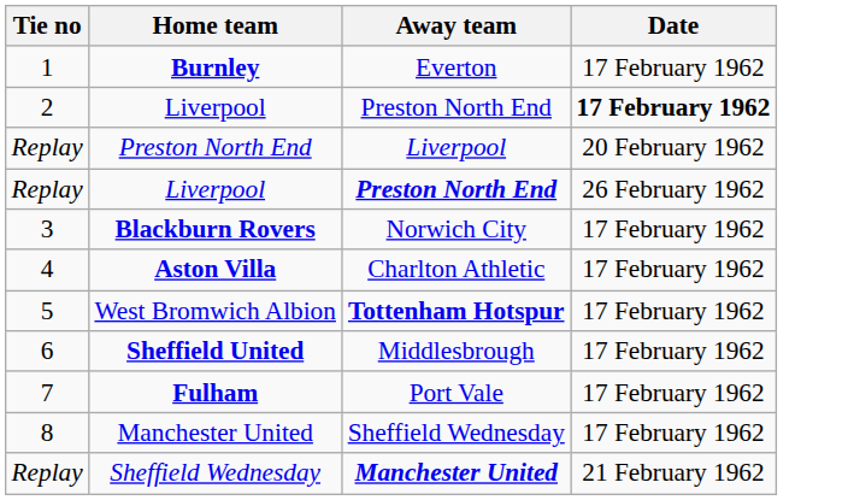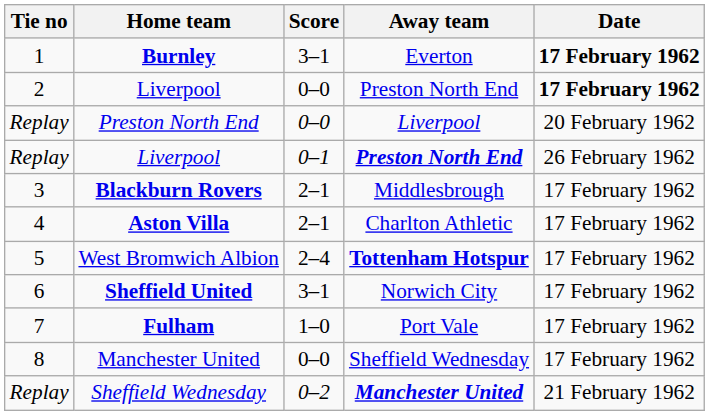+ column: Score | 3–1 | 0–0 | 0–0 | 0–1 | 2–1 | 2–1 | 2–4 | 3–1 | 1–0 | 0–0 | 0–2
Burnley | Date: normal -> bold
Blackburn Rovers | Away team: Norwich City -> Middlesbrough
Sheffield United | Away team: Middlesbrough -> Norwich City
